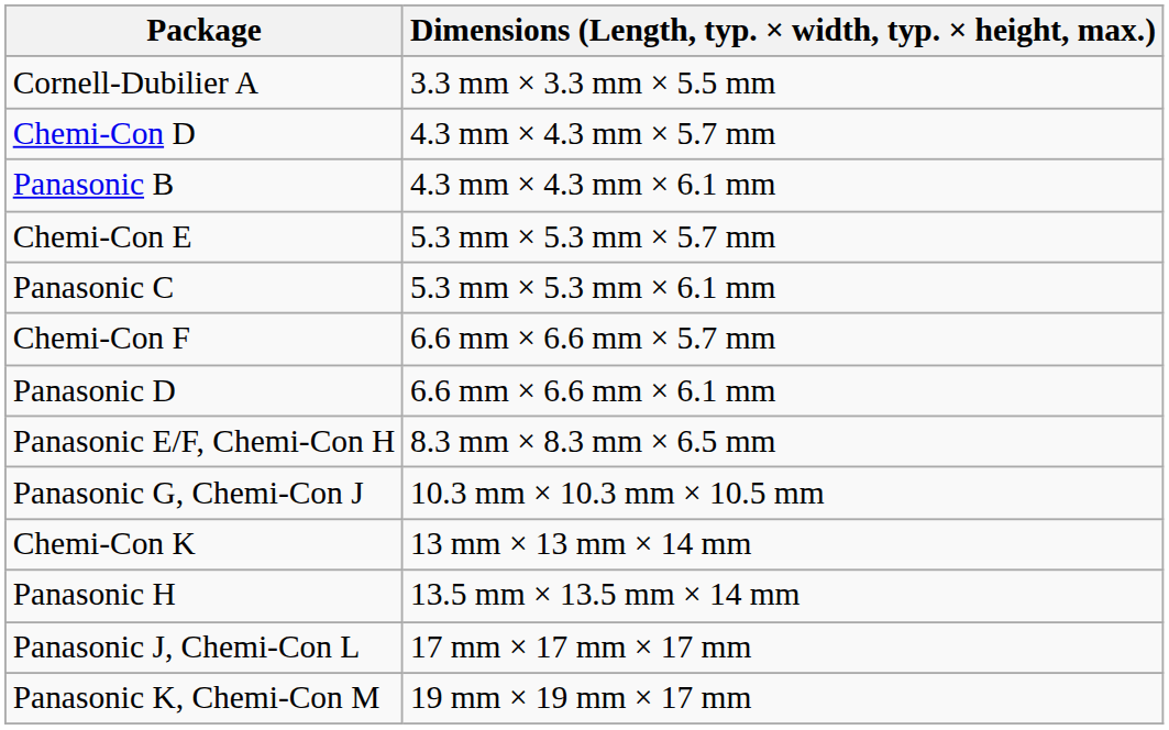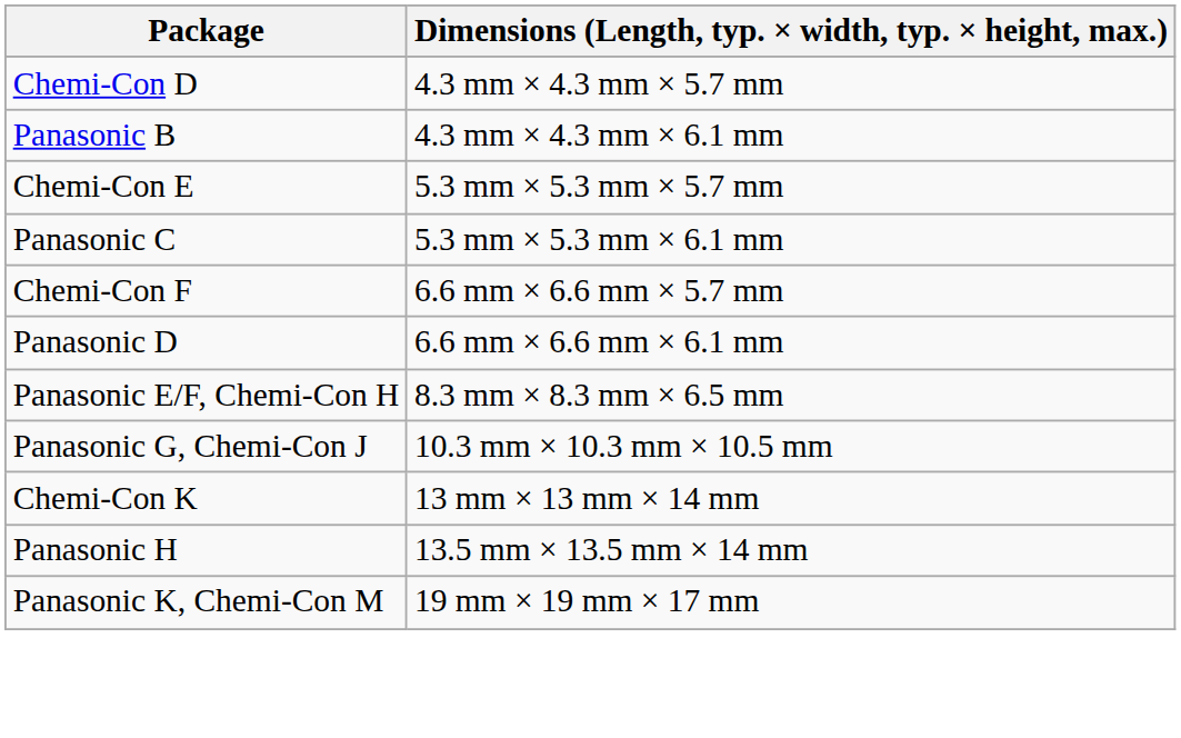- row: Cornell-Dubilier A | 3.3 mm × 3.3 mm × 5.5 mm
- row: Panasonic J, Chemi-Con L | 17 mm × 17 mm × 17 mm
